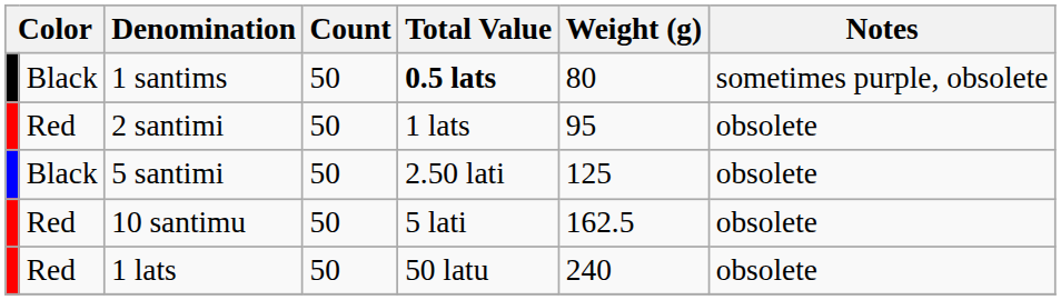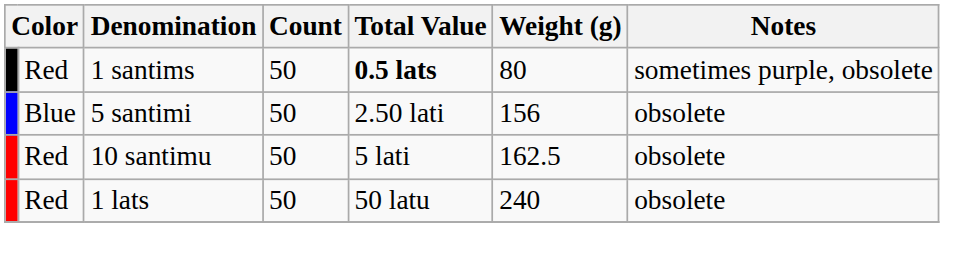1 santims | column 2: Black -> Red
- row: Red | 2 santimi | 50 | 1 lats | 95 | obsolete
5 santimi | column 2: Black -> Blue
5 santimi | Weight (g): 125 -> 156
